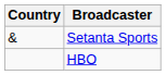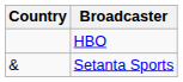rows swapped: Setanta Sports <-> HBO
